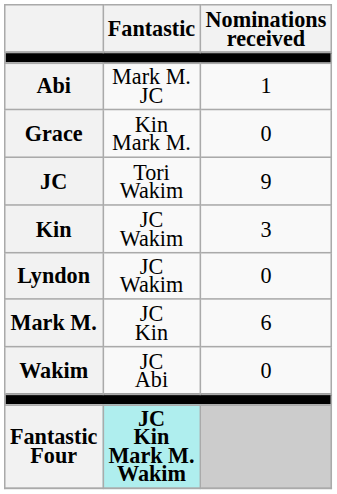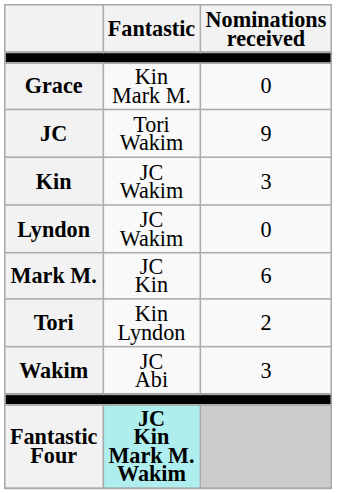- row: Abi | Mark M. JC | 1
+ row: Tori | Kin Lyndon | 2
Wakim | Nominations received: 0 -> 3
